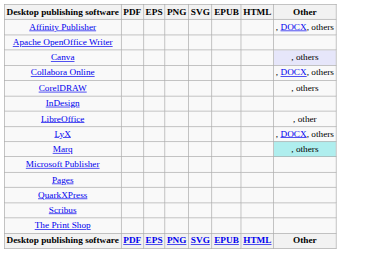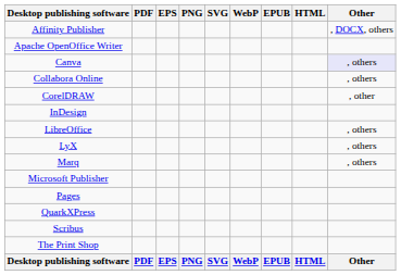+ column: WebP | WebP
Collabora Online | Other: , DOCX, others -> , others
CorelDRAW | Other: , others -> , other
LibreOffice | Other: , other -> , others
LyX | Other: , DOCX, others -> , others
Marq | Other: paleturquoise background -> no background
